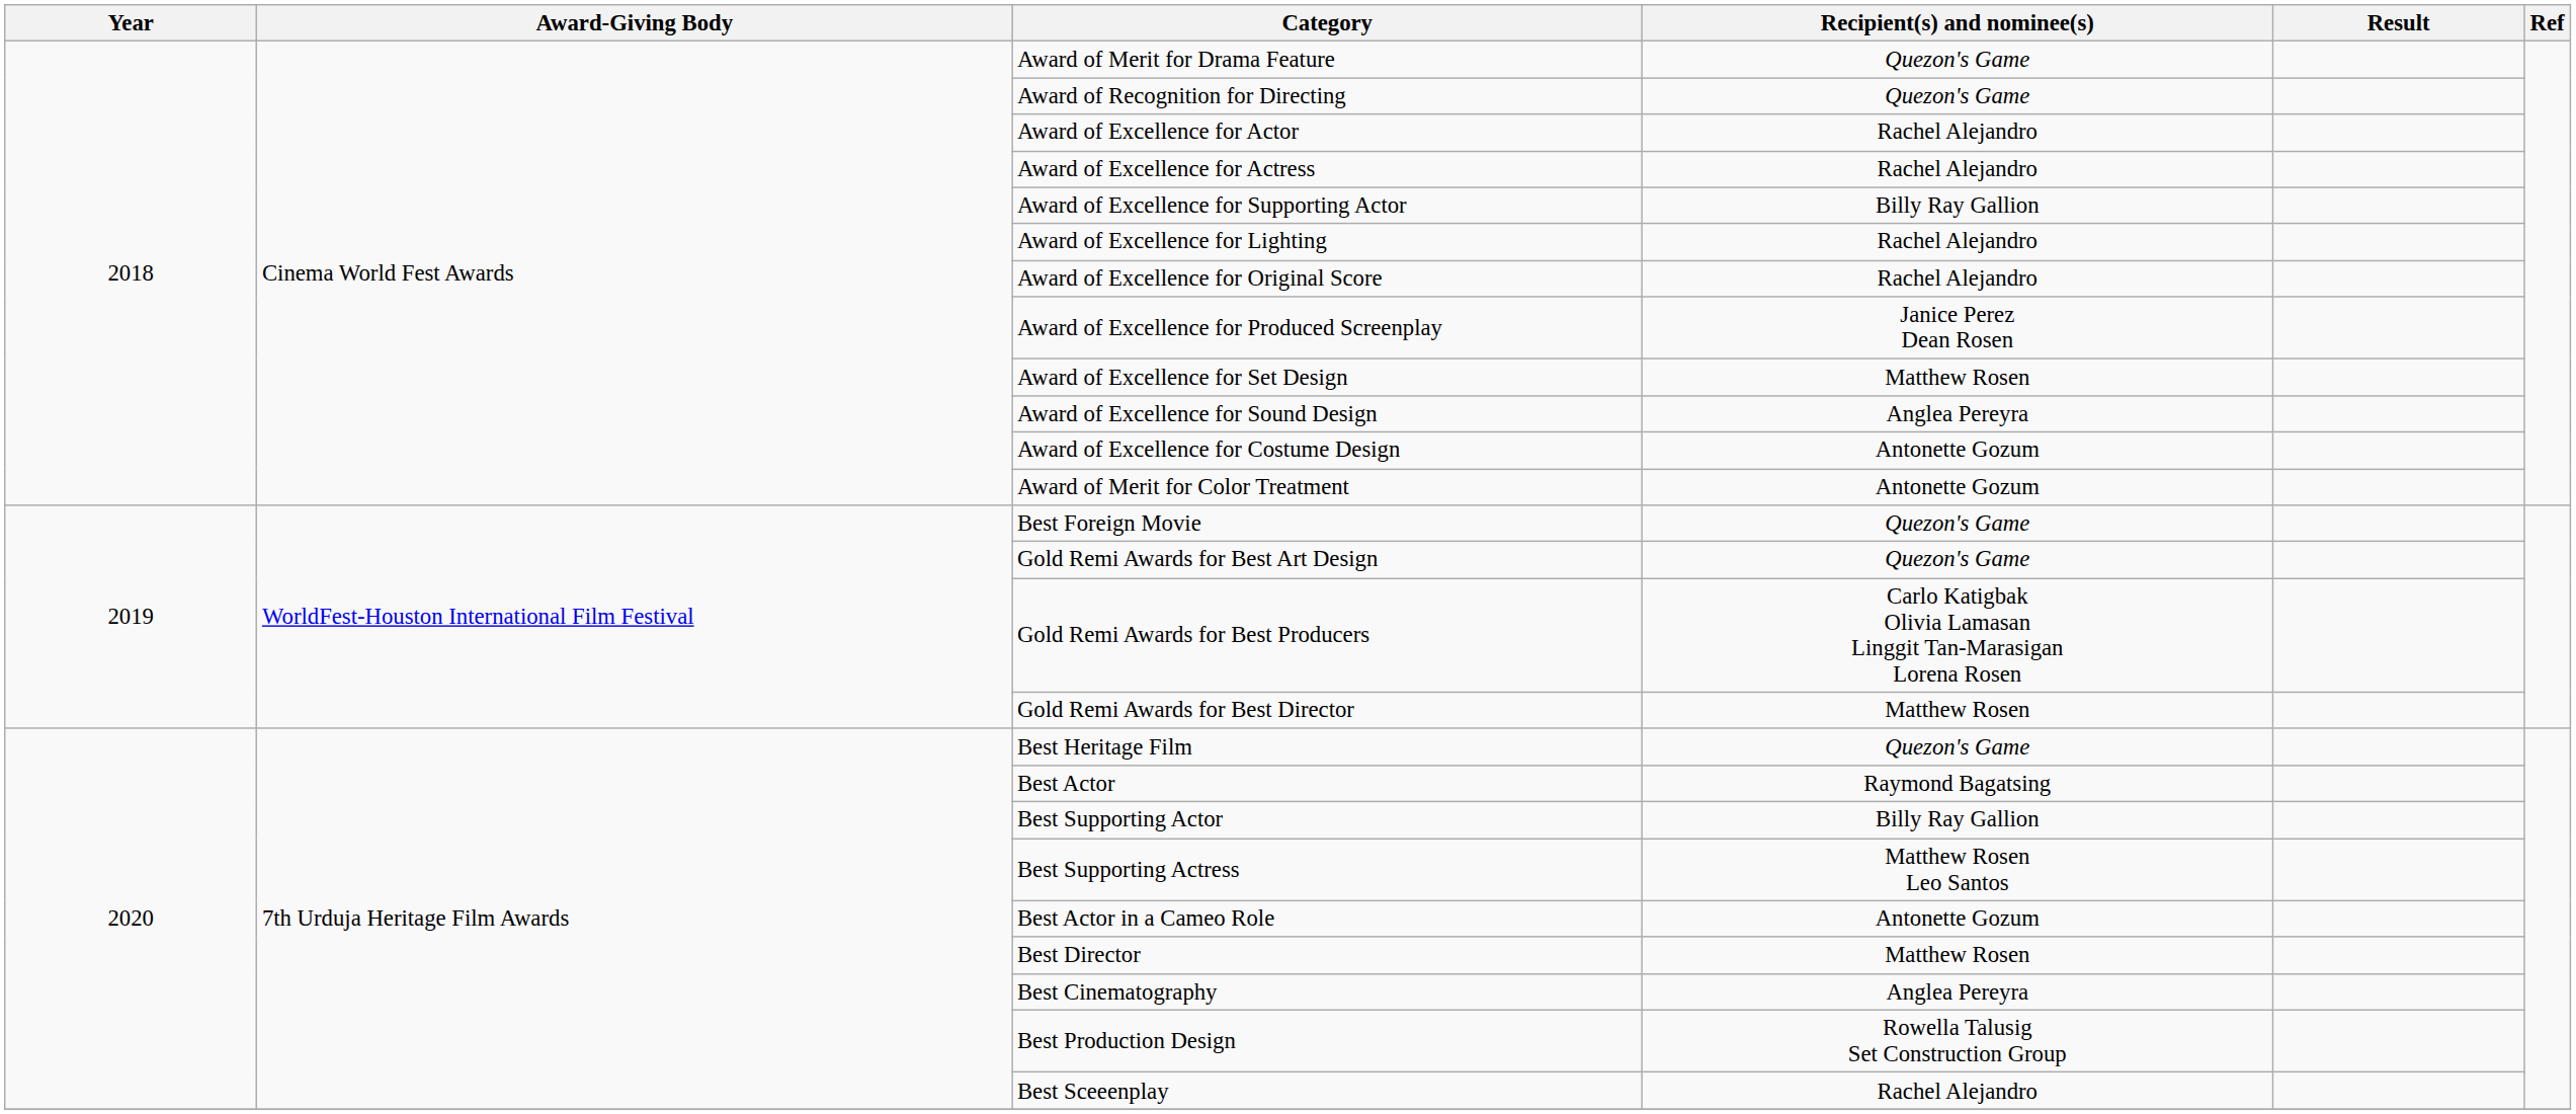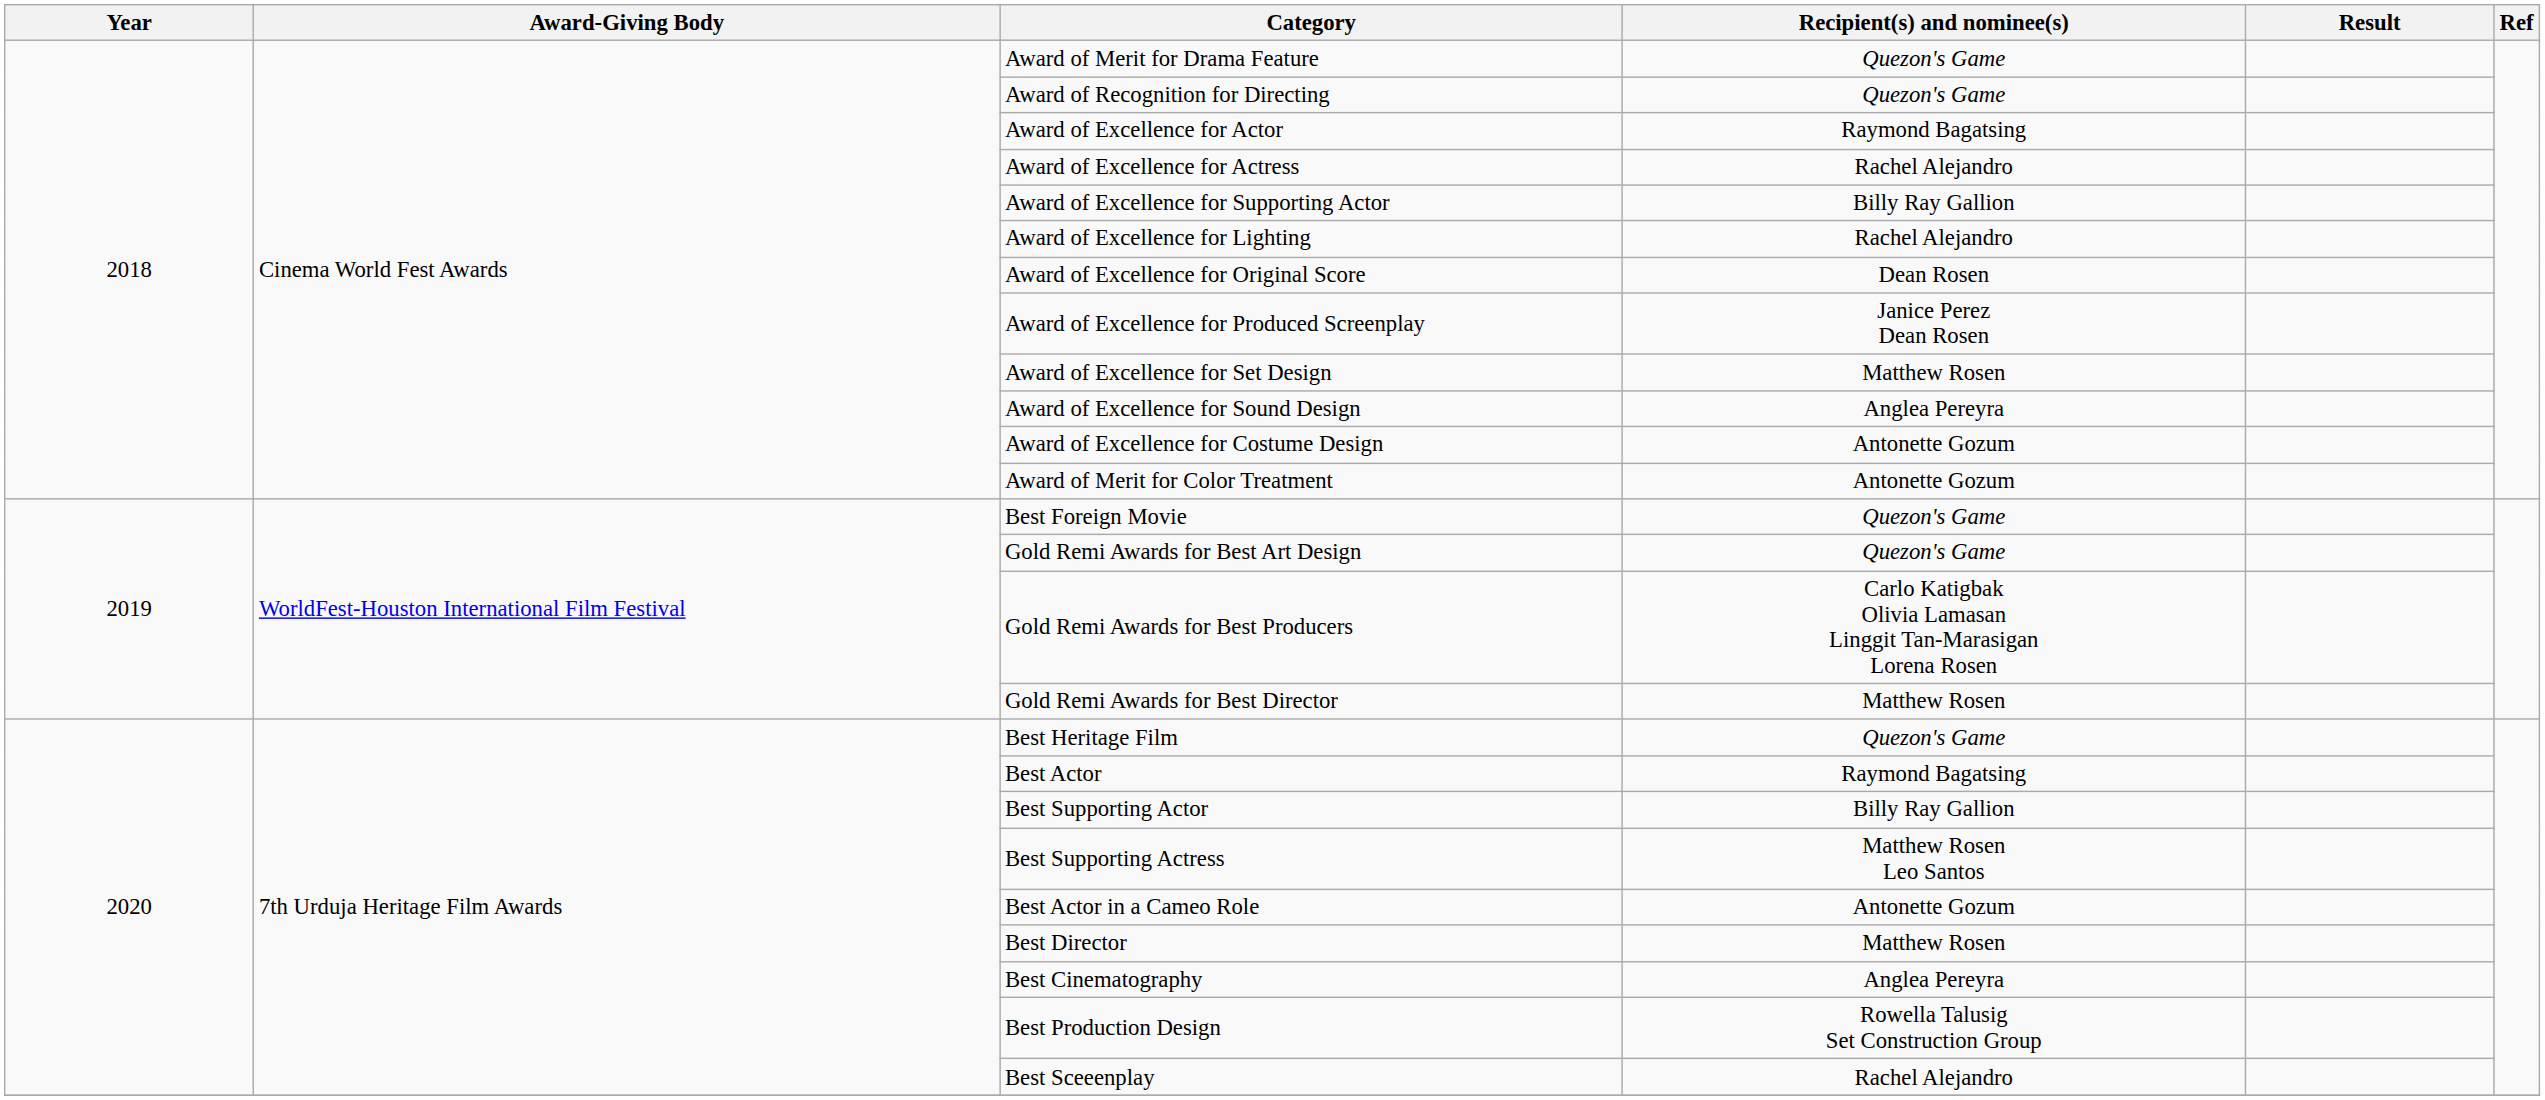Award of Excellence for Actor | Recipient(s) and nominee(s): Rachel Alejandro -> Raymond Bagatsing
Award of Excellence for Original Score | Recipient(s) and nominee(s): Rachel Alejandro -> Dean Rosen
